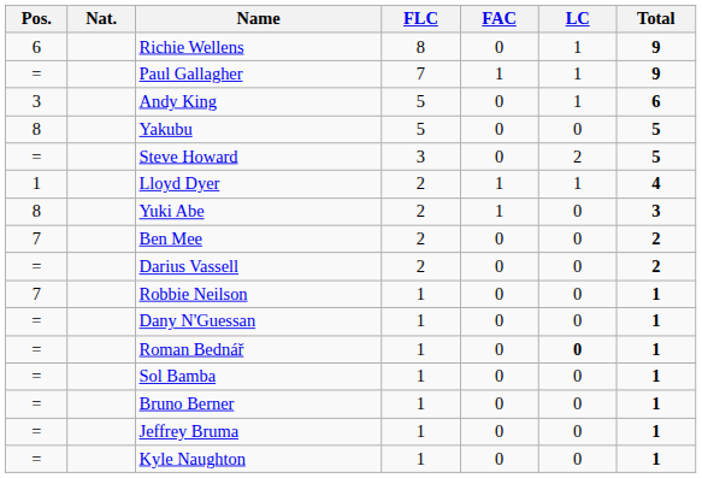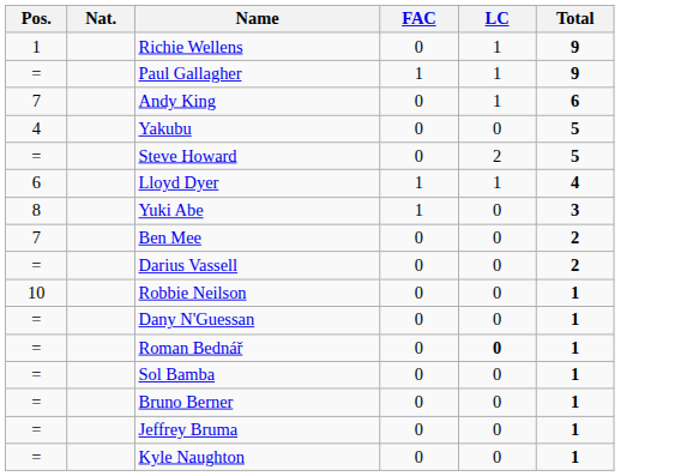- column: FLC | 8 | 7 | 5 | 5 | 3 | 2 | 2 | 2 | 2 | 1 | 1 | 1 | 1 | 1 | 1 | 1
Richie Wellens | Pos.: 6 -> 1
Andy King | Pos.: 3 -> 7
Yakubu | Pos.: 8 -> 4
Lloyd Dyer | Pos.: 1 -> 6
Robbie Neilson | Pos.: 7 -> 10
